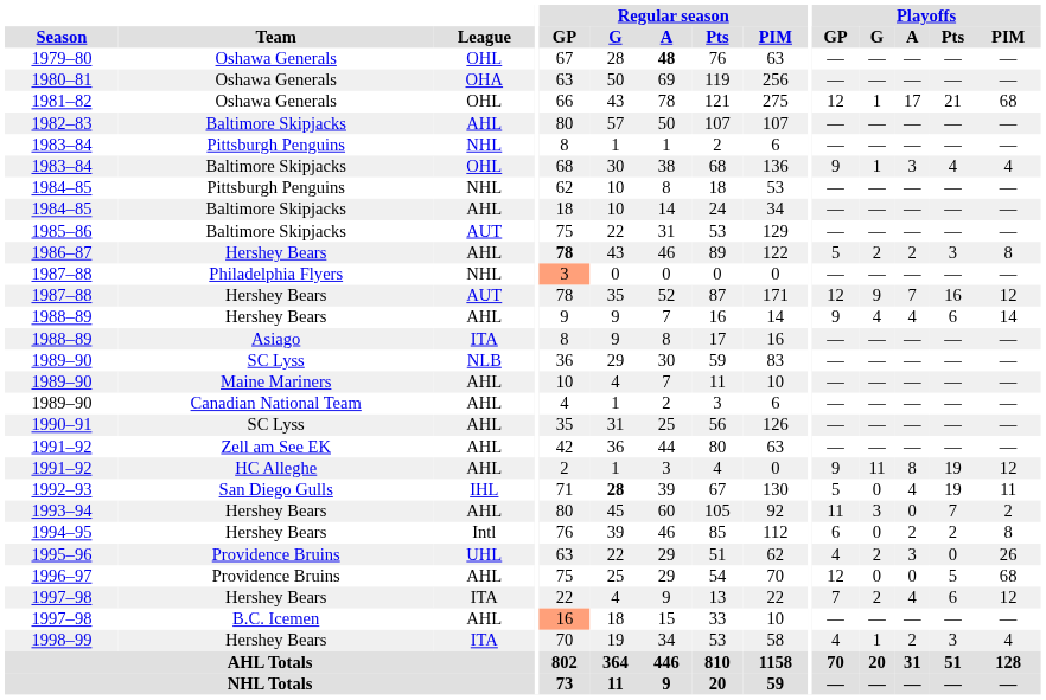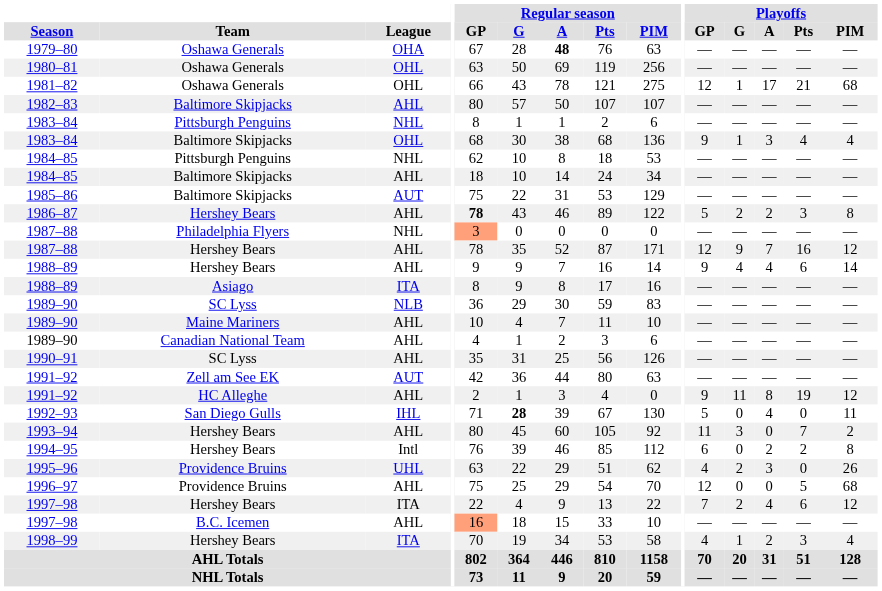1979–80 | League: OHL -> OHA
1980–81 | League: OHA -> OHL
1987–88 / Hershey Bears | League: AUT -> AHL
1991–92 / Zell am See EK | League: AHL -> AUT
1992–93 | Playoffs / Pts: 19 -> 0
